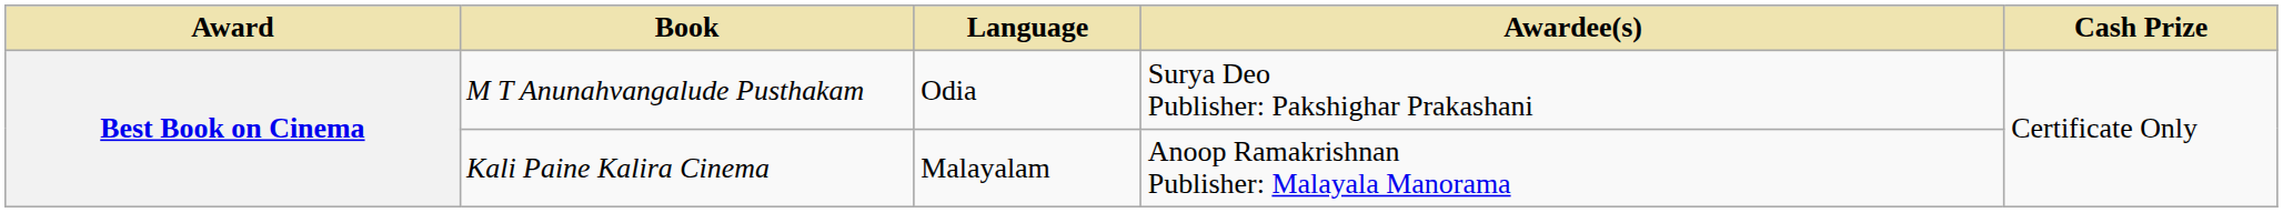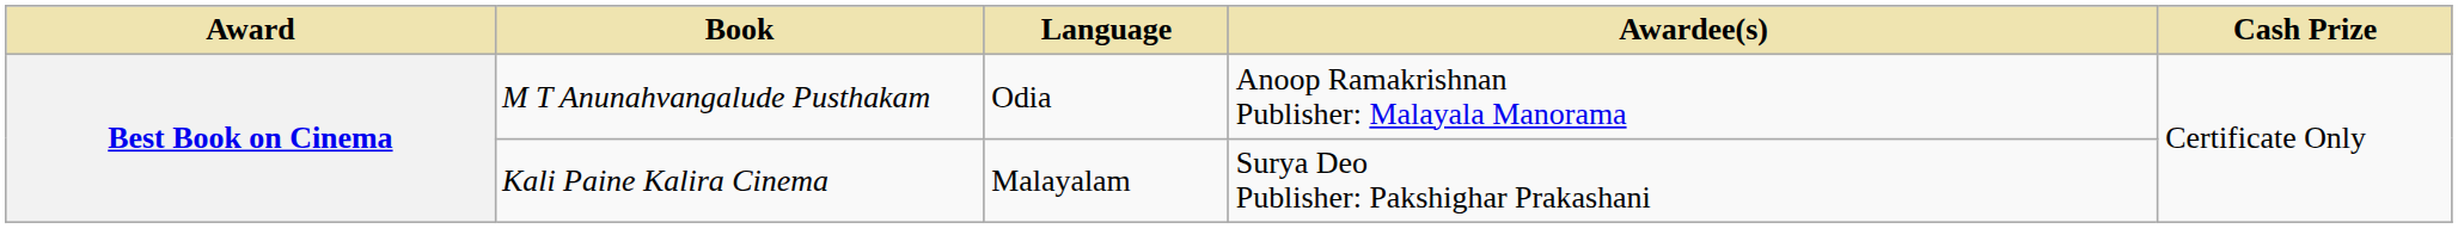M T Anunahvangalude Pusthakam | Awardee(s): Surya Deo Publisher: Pakshighar Prakashani -> Anoop Ramakrishnan Publisher: Malayala Manorama
Kali Paine Kalira Cinema | Awardee(s): Anoop Ramakrishnan Publisher: Malayala Manorama -> Surya Deo Publisher: Pakshighar Prakashani
